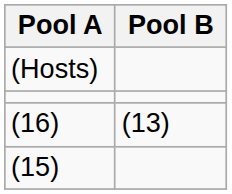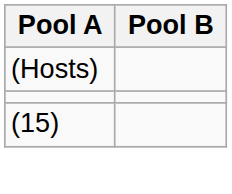- row: (16) | (13)
